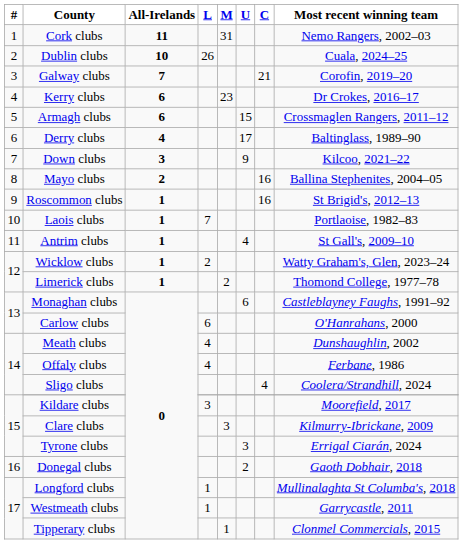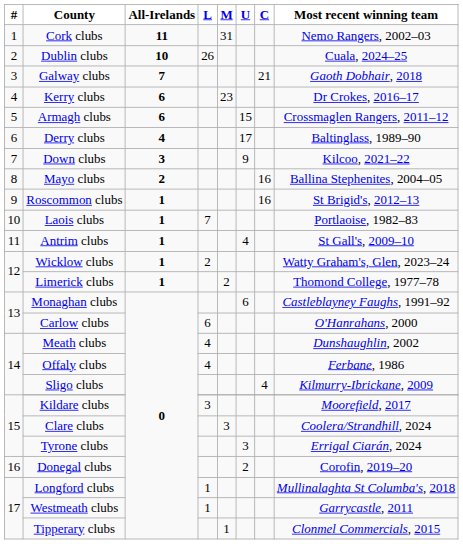Galway clubs | Most recent winning team: Corofin, 2019–20 -> Gaoth Dobhair, 2018
Sligo clubs | Most recent winning team: Coolera/Strandhill, 2024 -> Kilmurry-Ibrickane, 2009
Clare clubs | Most recent winning team: Kilmurry-Ibrickane, 2009 -> Coolera/Strandhill, 2024
Donegal clubs | Most recent winning team: Gaoth Dobhair, 2018 -> Corofin, 2019–20
